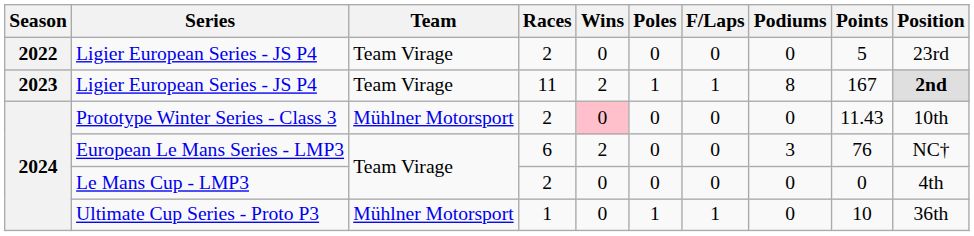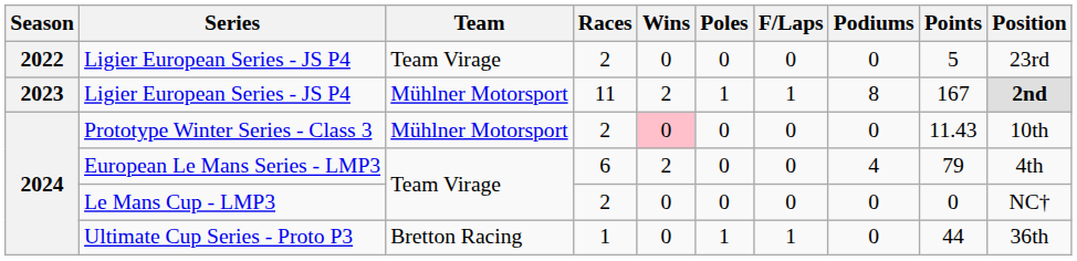Ligier European Series - JS P4 / 11 | Team: Team Virage -> Mühlner Motorsport
European Le Mans Series - LMP3 | Podiums: 3 -> 4
European Le Mans Series - LMP3 | Points: 76 -> 79
European Le Mans Series - LMP3 | Position: NC† -> 4th
Le Mans Cup - LMP3 | Position: 4th -> NC†
Ultimate Cup Series - Proto P3 | Team: Mühlner Motorsport -> Bretton Racing
Ultimate Cup Series - Proto P3 | Points: 10 -> 44
